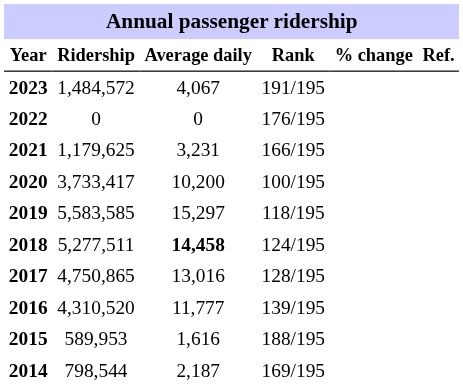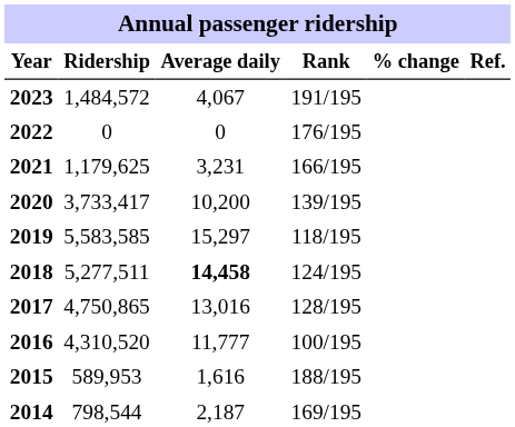2020 | Rank: 100/195 -> 139/195
2016 | Rank: 139/195 -> 100/195
